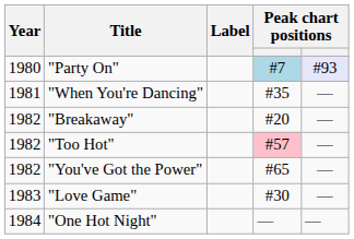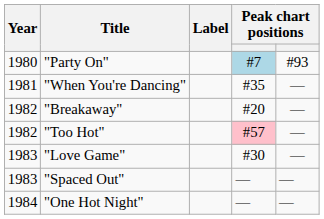"Party On" | column 5: lavender background -> no background
- row: 1982 | "You've Got the Power" | #65 | ―
+ row: 1983 | "Spaced Out" | ― | ―
